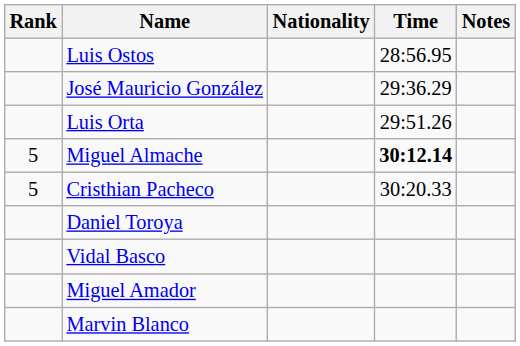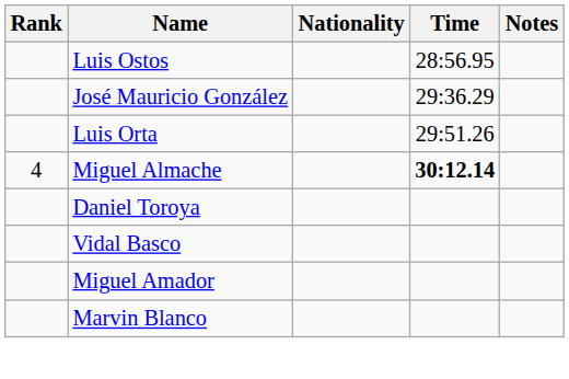Miguel Almache | Rank: 5 -> 4
- row: 5 | Cristhian Pacheco | 30:20.33
